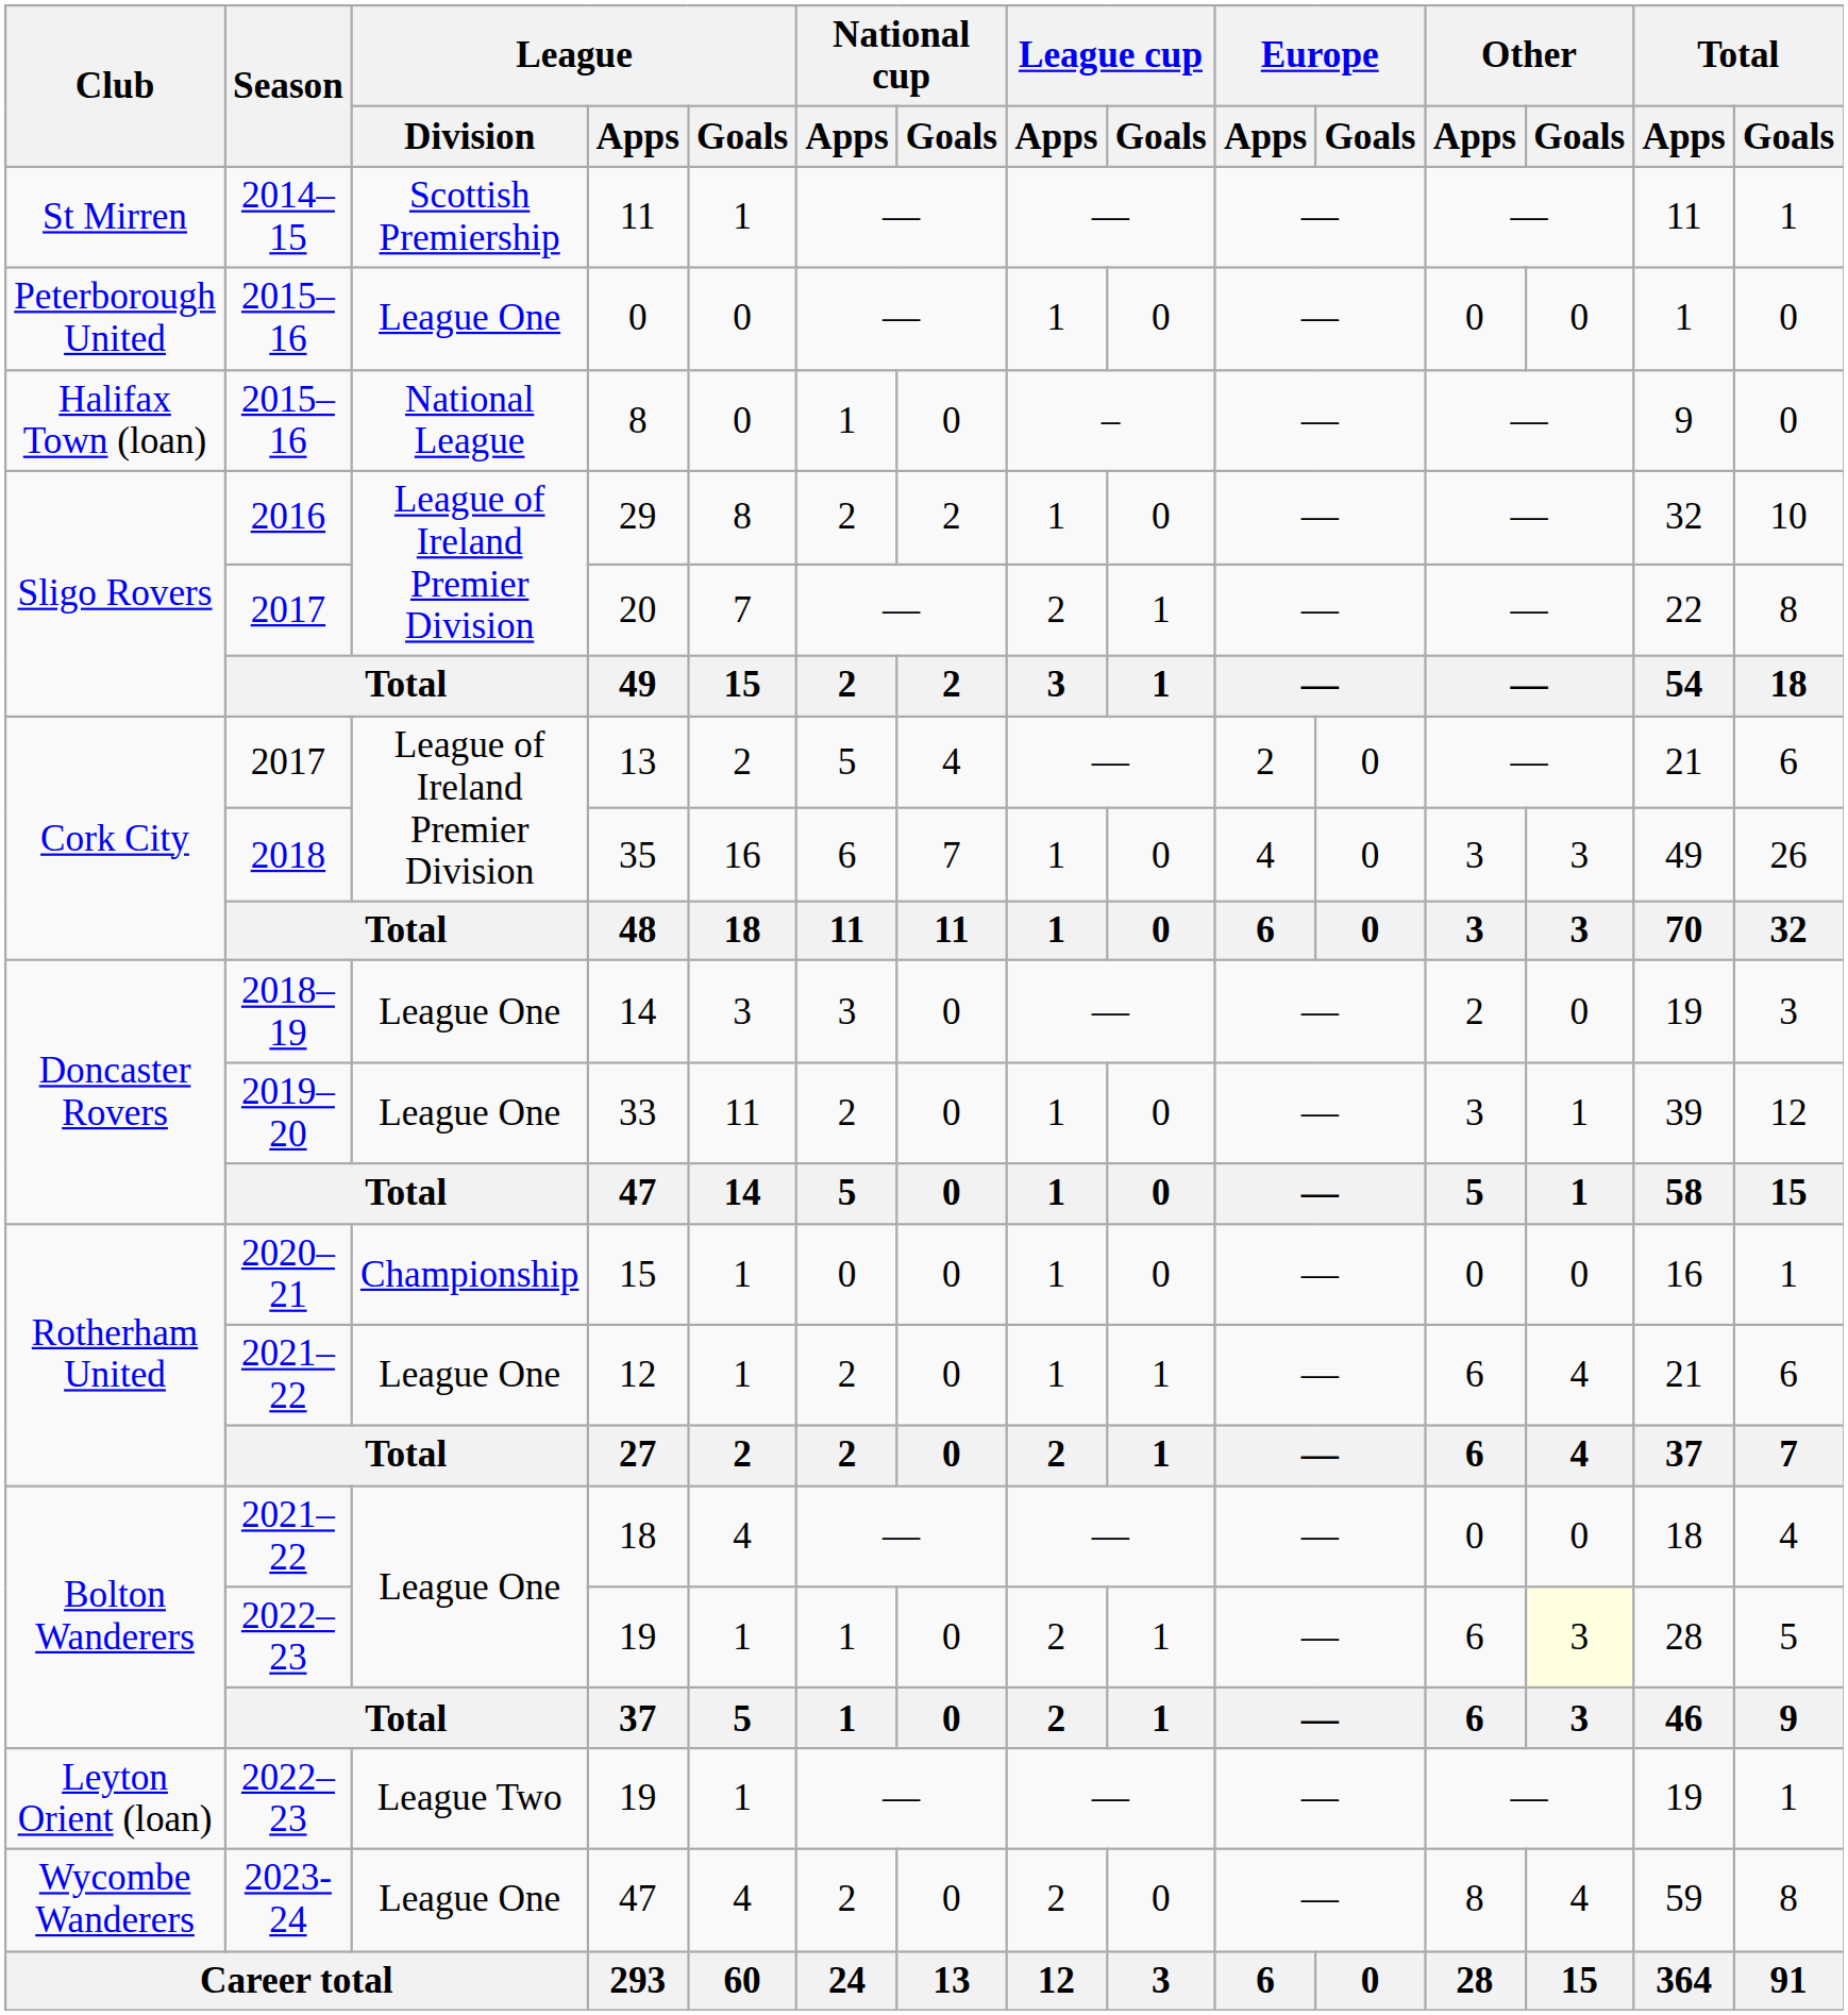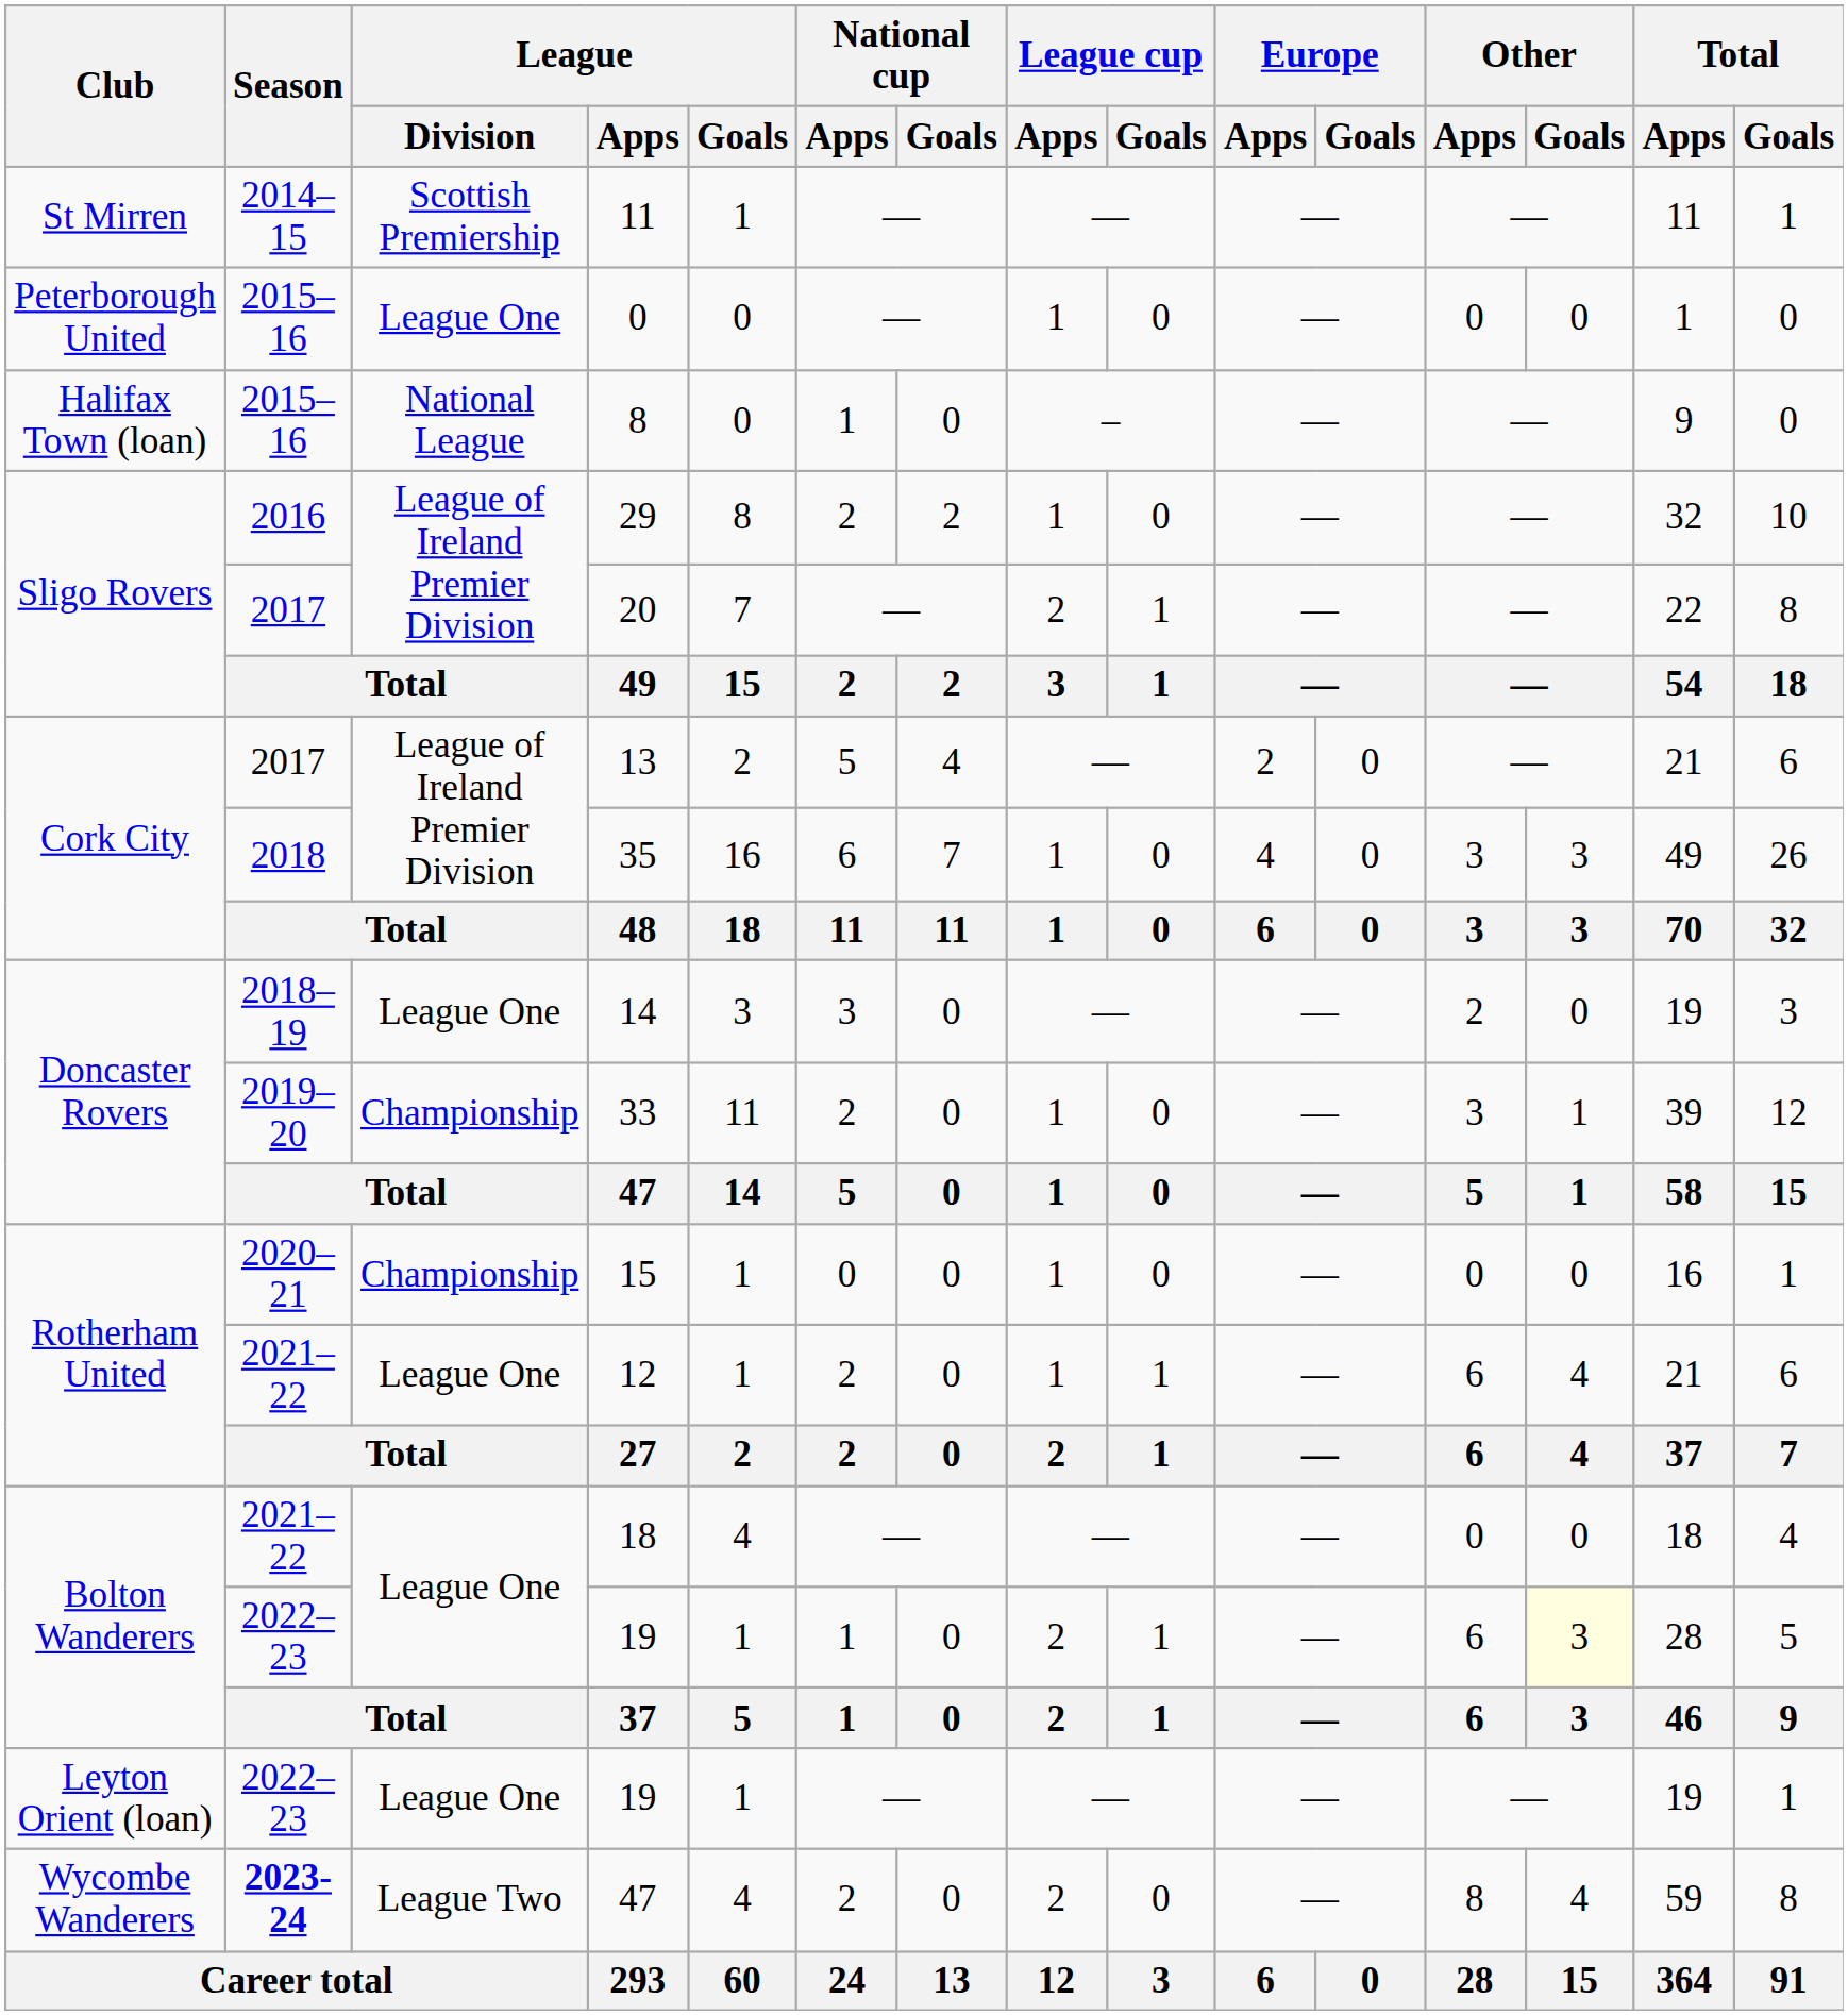33 | League / Division: League One -> Championship
Leyton Orient (loan) / 19 | League / Division: League Two -> League One
Wycombe Wanderers / 47 | Season: normal -> bold
Wycombe Wanderers / 47 | League / Division: League One -> League Two
